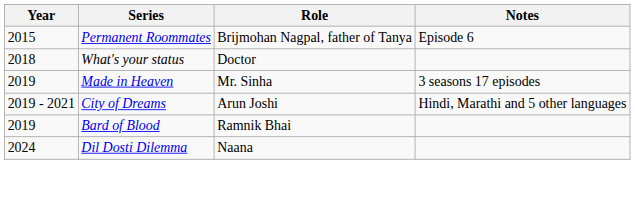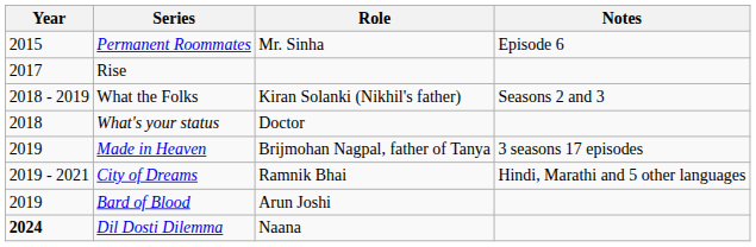Permanent Roommates | Role: Brijmohan Nagpal, father of Tanya -> Mr. Sinha
+ row: 2017 | Rise
+ row: 2018 - 2019 | What the Folks | Kiran Solanki (Nikhil's father) | Seasons 2 and 3
Made in Heaven | Role: Mr. Sinha -> Brijmohan Nagpal, father of Tanya
City of Dreams | Role: Arun Joshi -> Ramnik Bhai
Bard of Blood | Role: Ramnik Bhai -> Arun Joshi
Dil Dosti Dilemma | Year: normal -> bold
